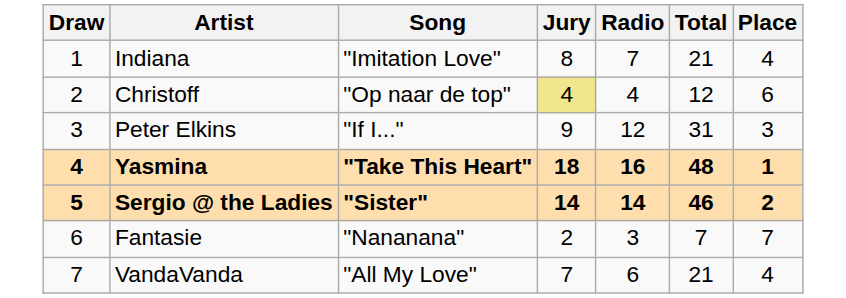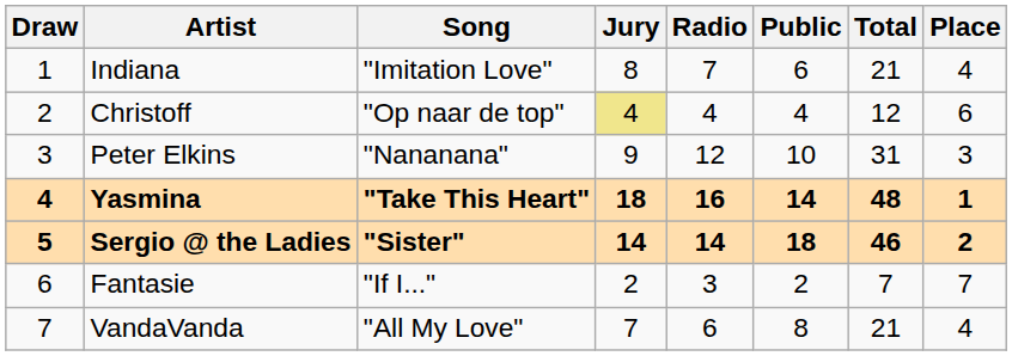+ column: Public | 6 | 4 | 10 | 14 | 18 | 2 | 8
Peter Elkins | Song: "If I..." -> "Nananana"
Fantasie | Song: "Nananana" -> "If I..."
